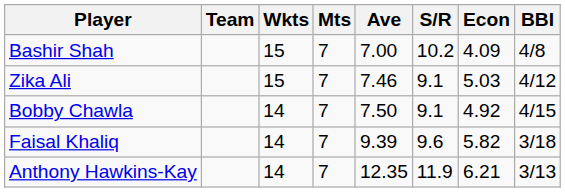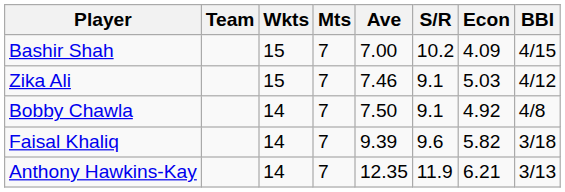Bashir Shah | BBI: 4/8 -> 4/15
Bobby Chawla | BBI: 4/15 -> 4/8
